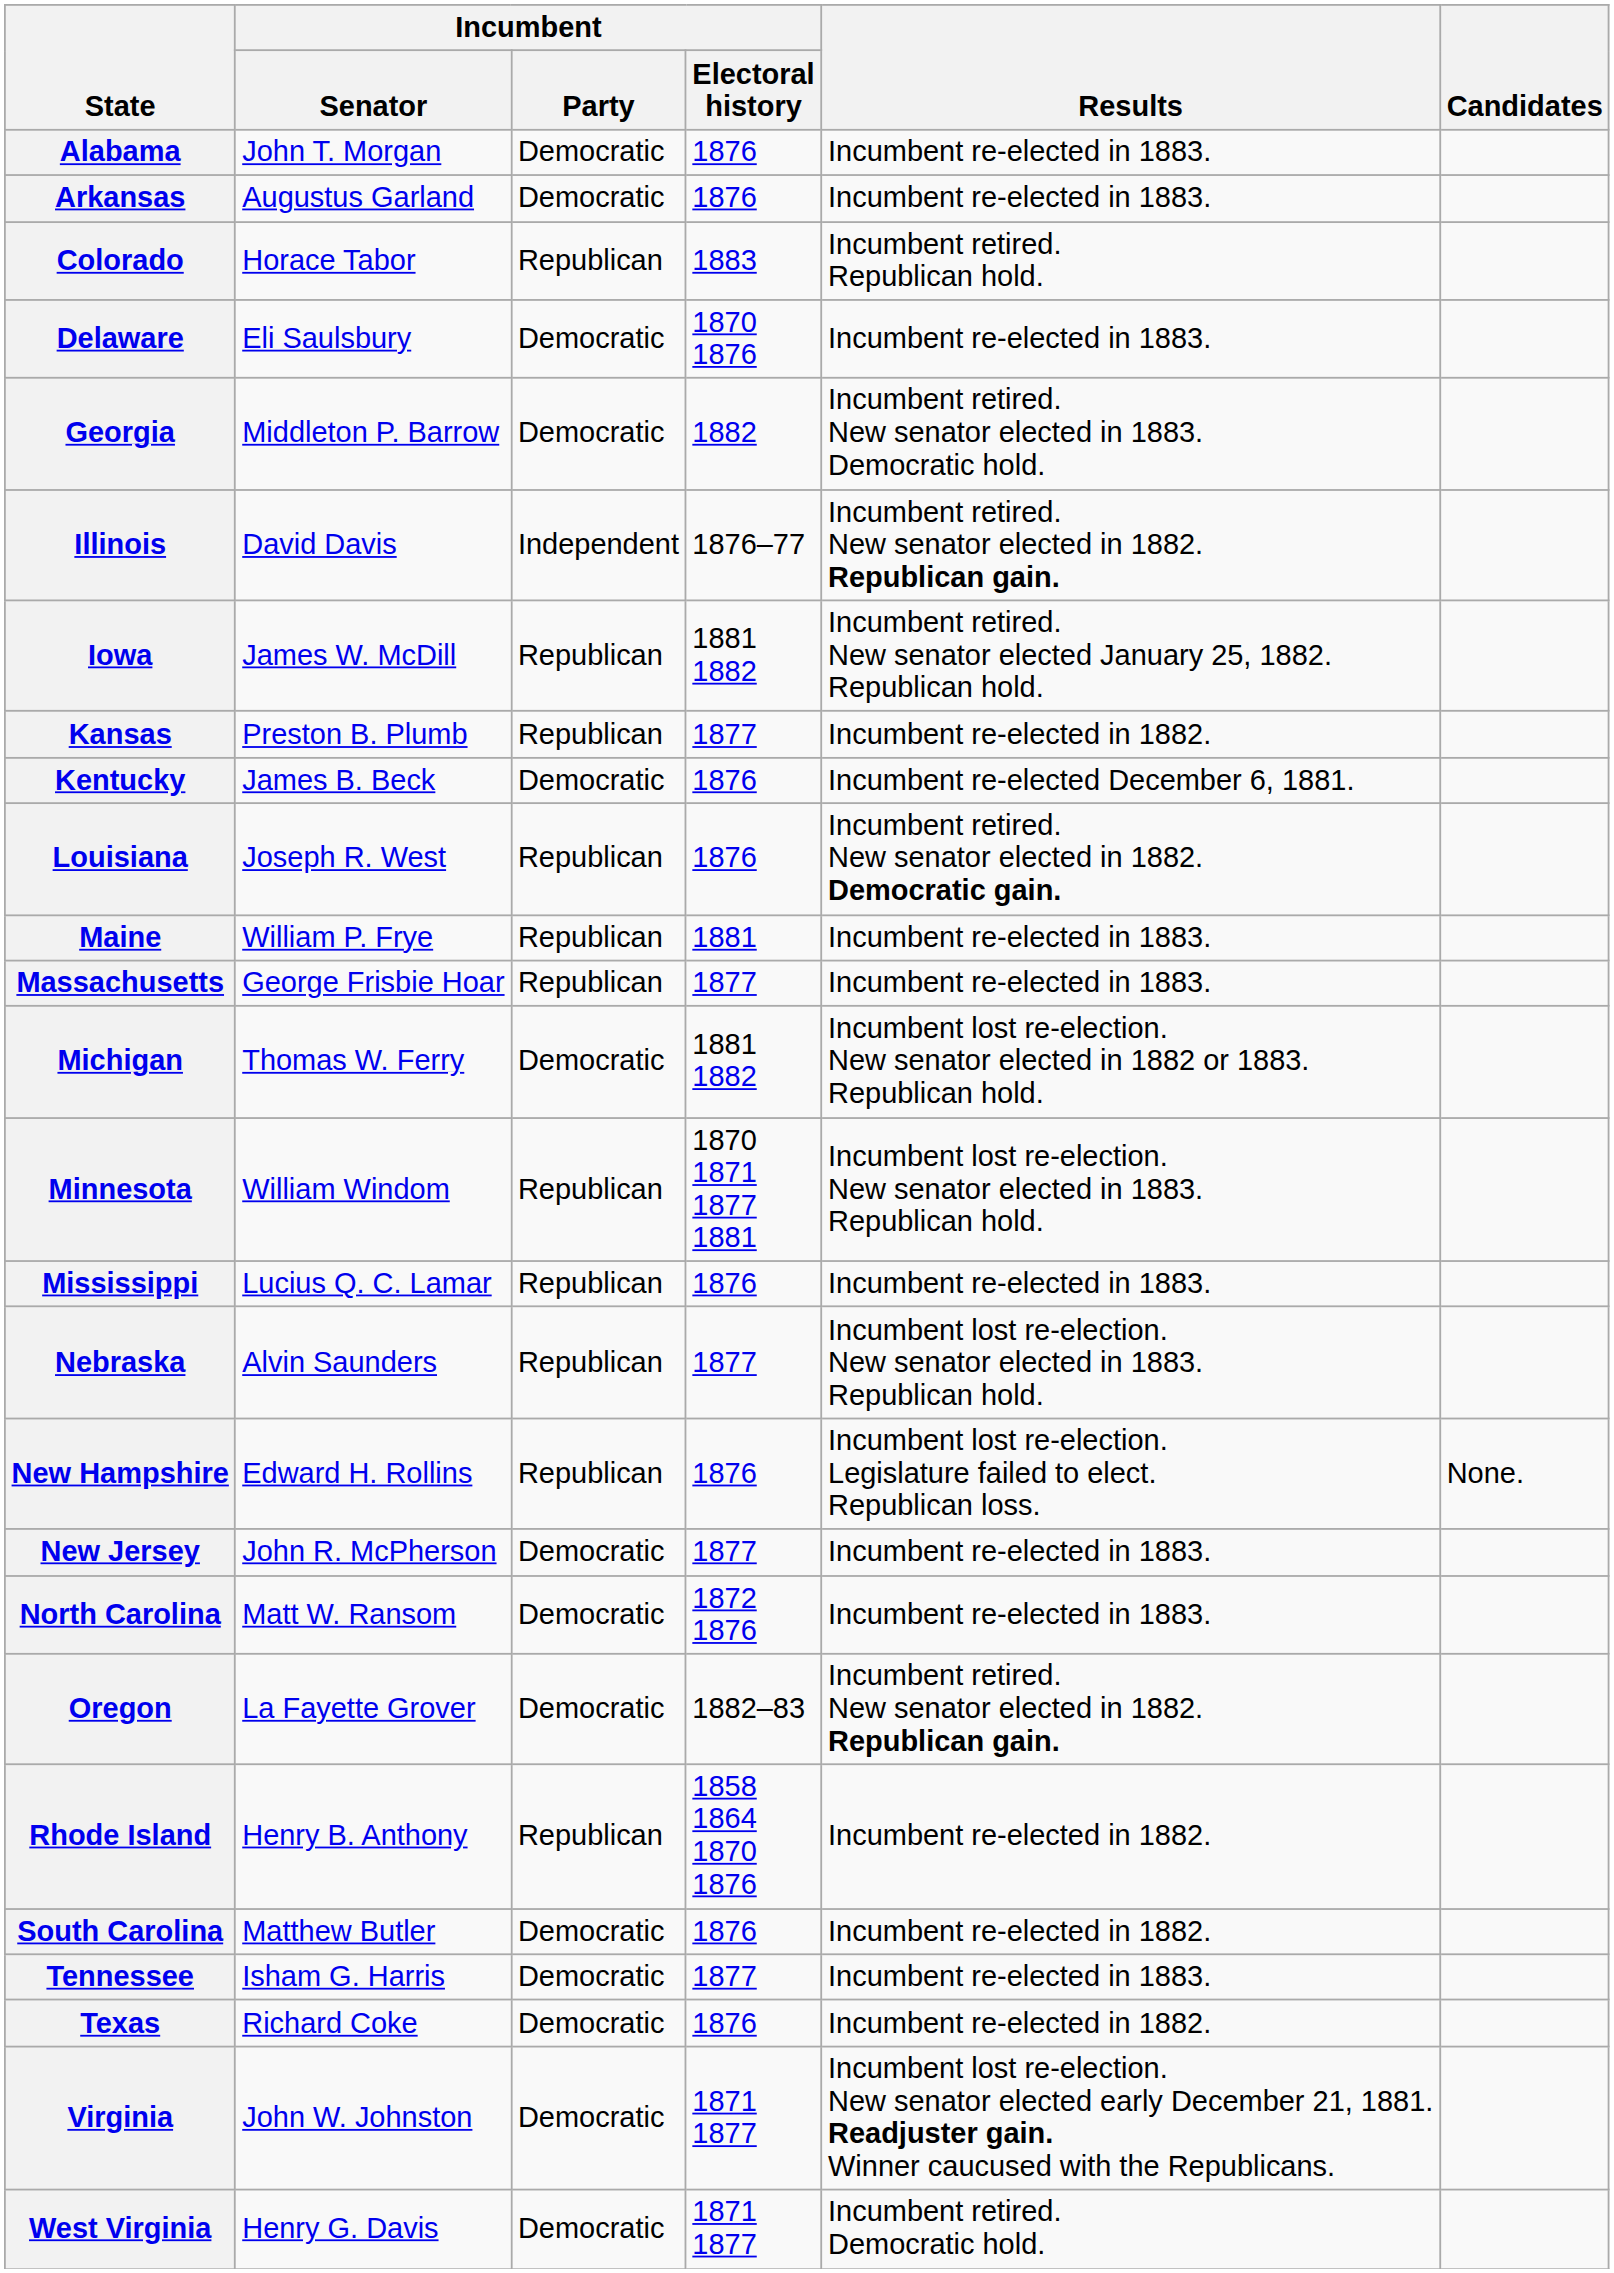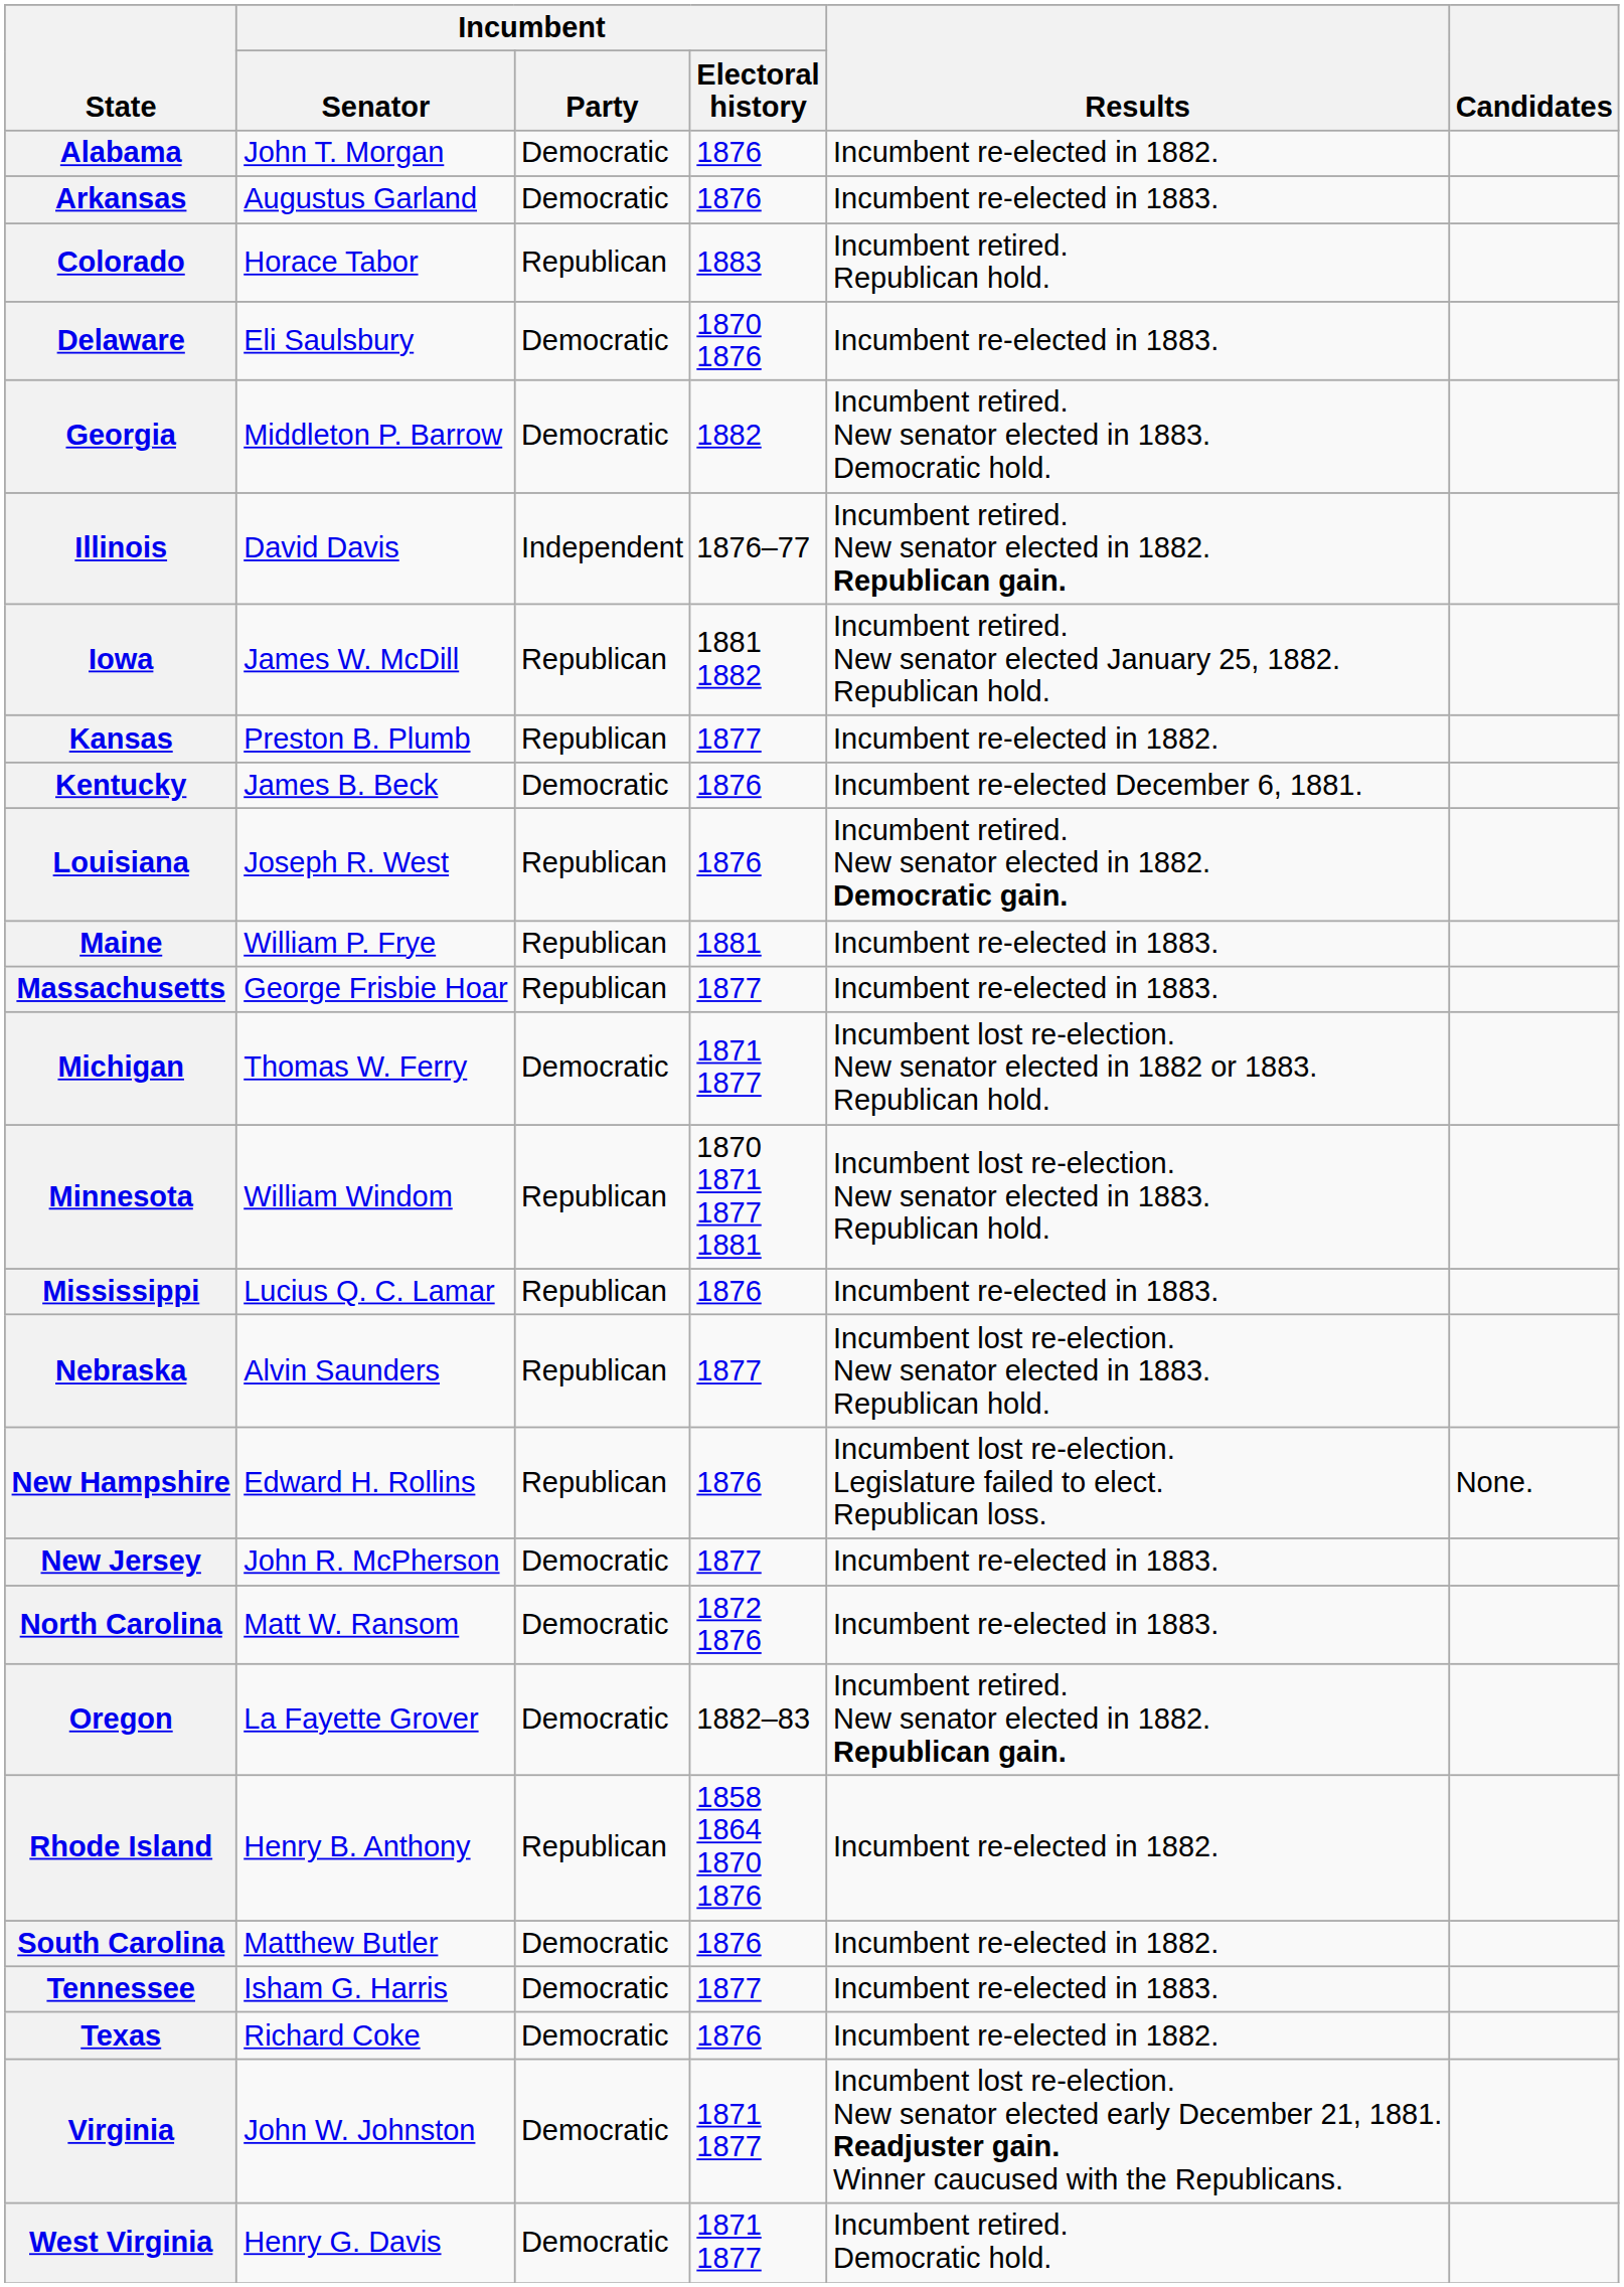Alabama | Results: Incumbent re-elected in 1883. -> Incumbent re-elected in 1882.
Michigan | Incumbent / Electoral history: 1881 1882 -> 1871 1877
